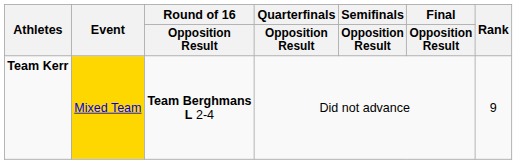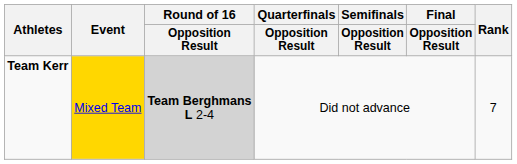Team Kerr | Round of 16 / Opposition Result: no background -> lightgrey background
Team Kerr | Rank: 9 -> 7
